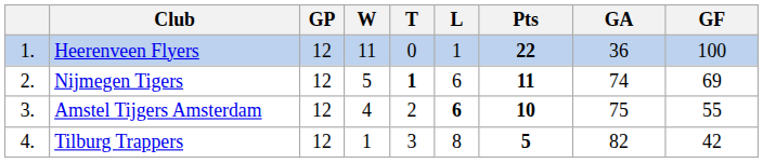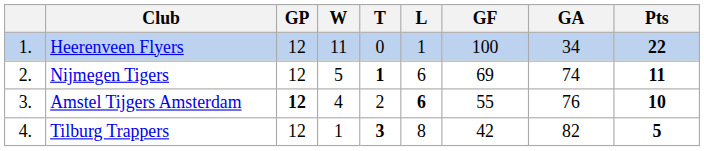columns swapped: GF <-> Pts
Heerenveen Flyers | GA: 36 -> 34
Amstel Tijgers Amsterdam | GP: normal -> bold
Amstel Tijgers Amsterdam | GA: 75 -> 76
Tilburg Trappers | T: normal -> bold
